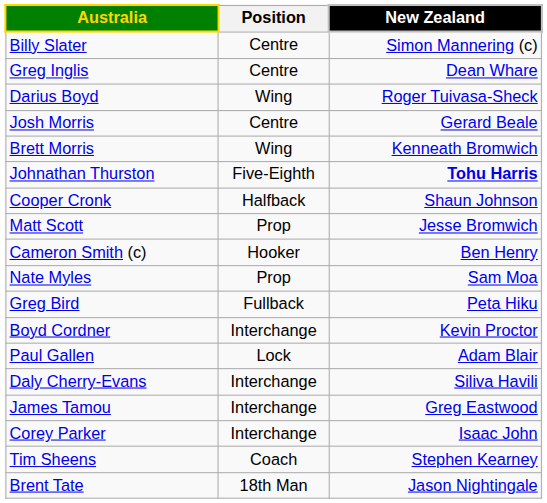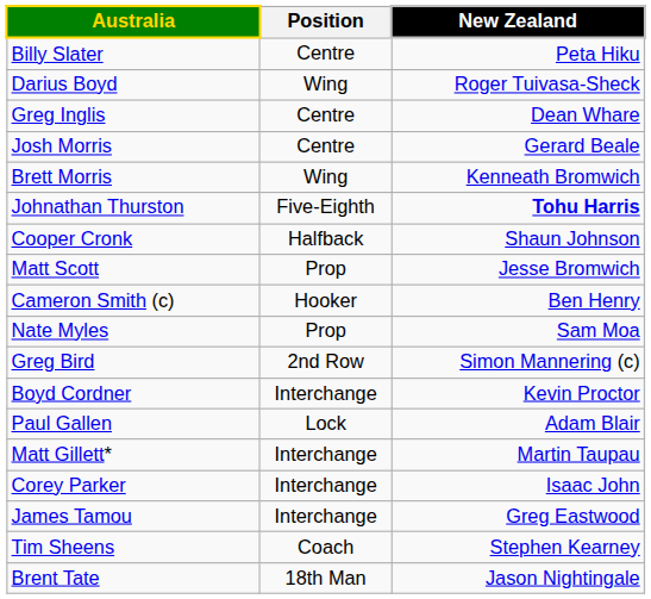Billy Slater | New Zealand: Simon Mannering (c) -> Peta Hiku
rows swapped: Darius Boyd <-> Greg Inglis
Greg Bird | Position: Fullback -> 2nd Row
Greg Bird | New Zealand: Peta Hiku -> Simon Mannering (c)
- row: Daly Cherry-Evans | Interchange | Siliva Havili
+ row: Matt Gillett* | Interchange | Martin Taupau
rows swapped: James Tamou <-> Corey Parker
